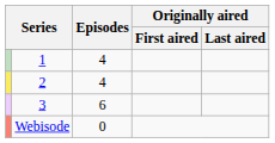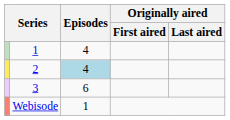2 | Episodes: no background -> lightblue background
Webisode | Episodes: 0 -> 1
